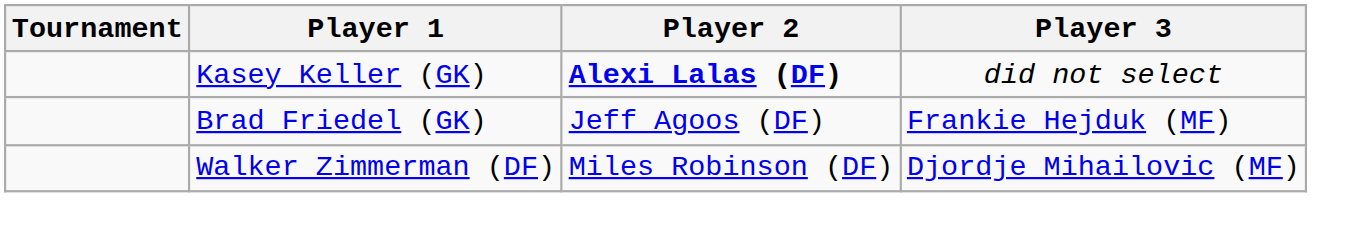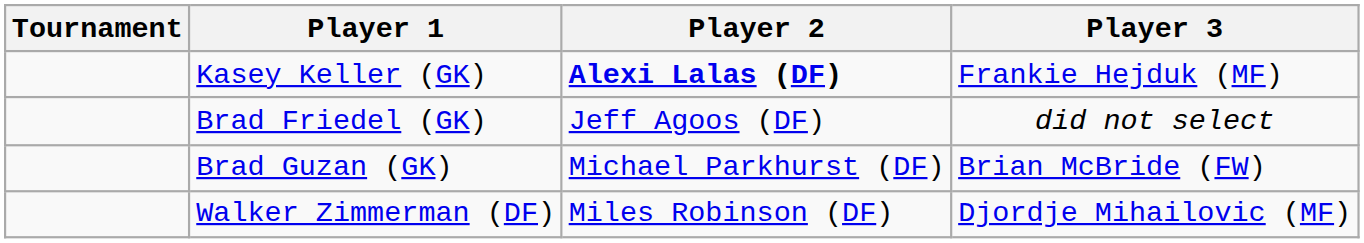Kasey Keller (GK) | Player 3: did not select -> Frankie Hejduk (MF)
Brad Friedel (GK) | Player 3: Frankie Hejduk (MF) -> did not select
+ row: Brad Guzan (GK) | Michael Parkhurst (DF) | Brian McBride (FW)
